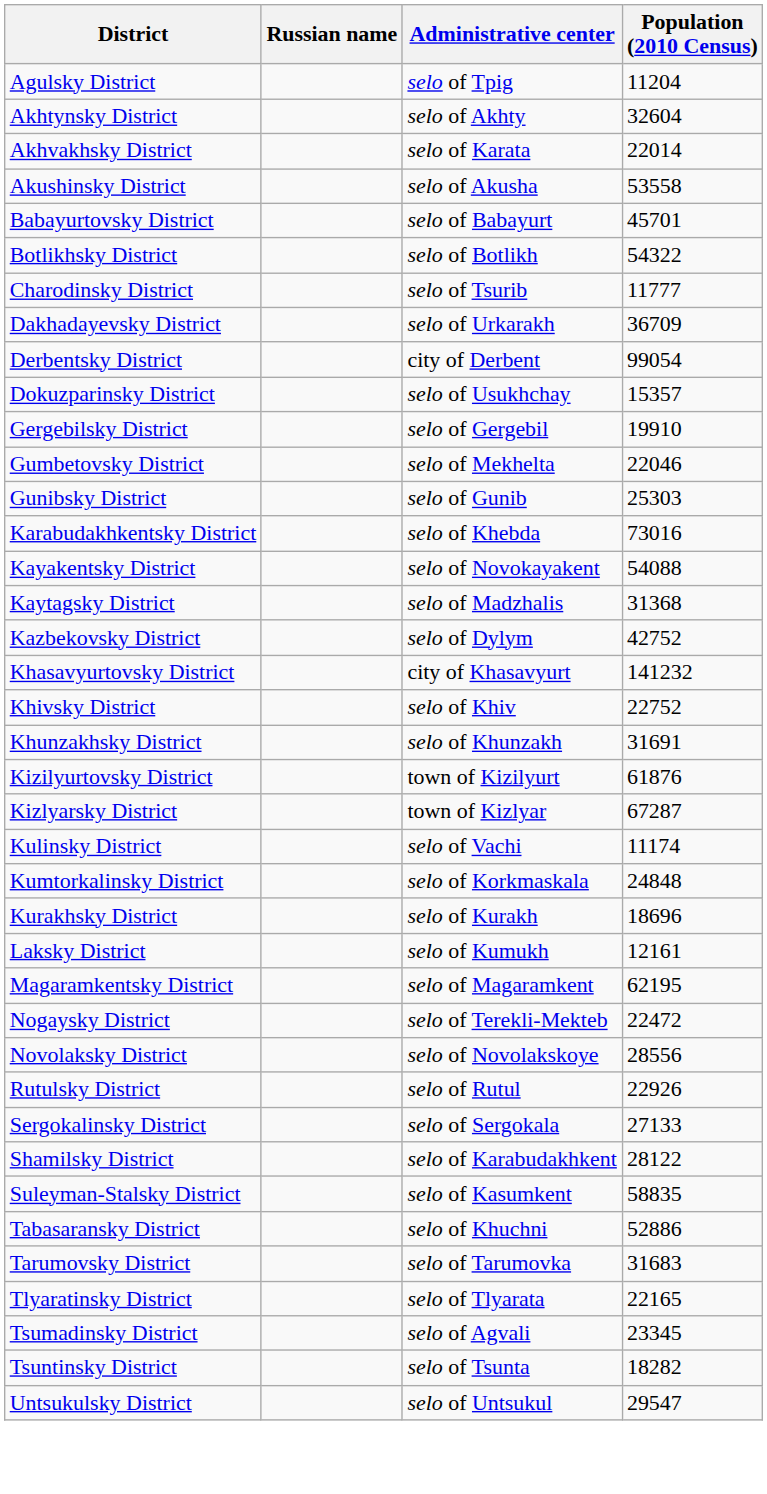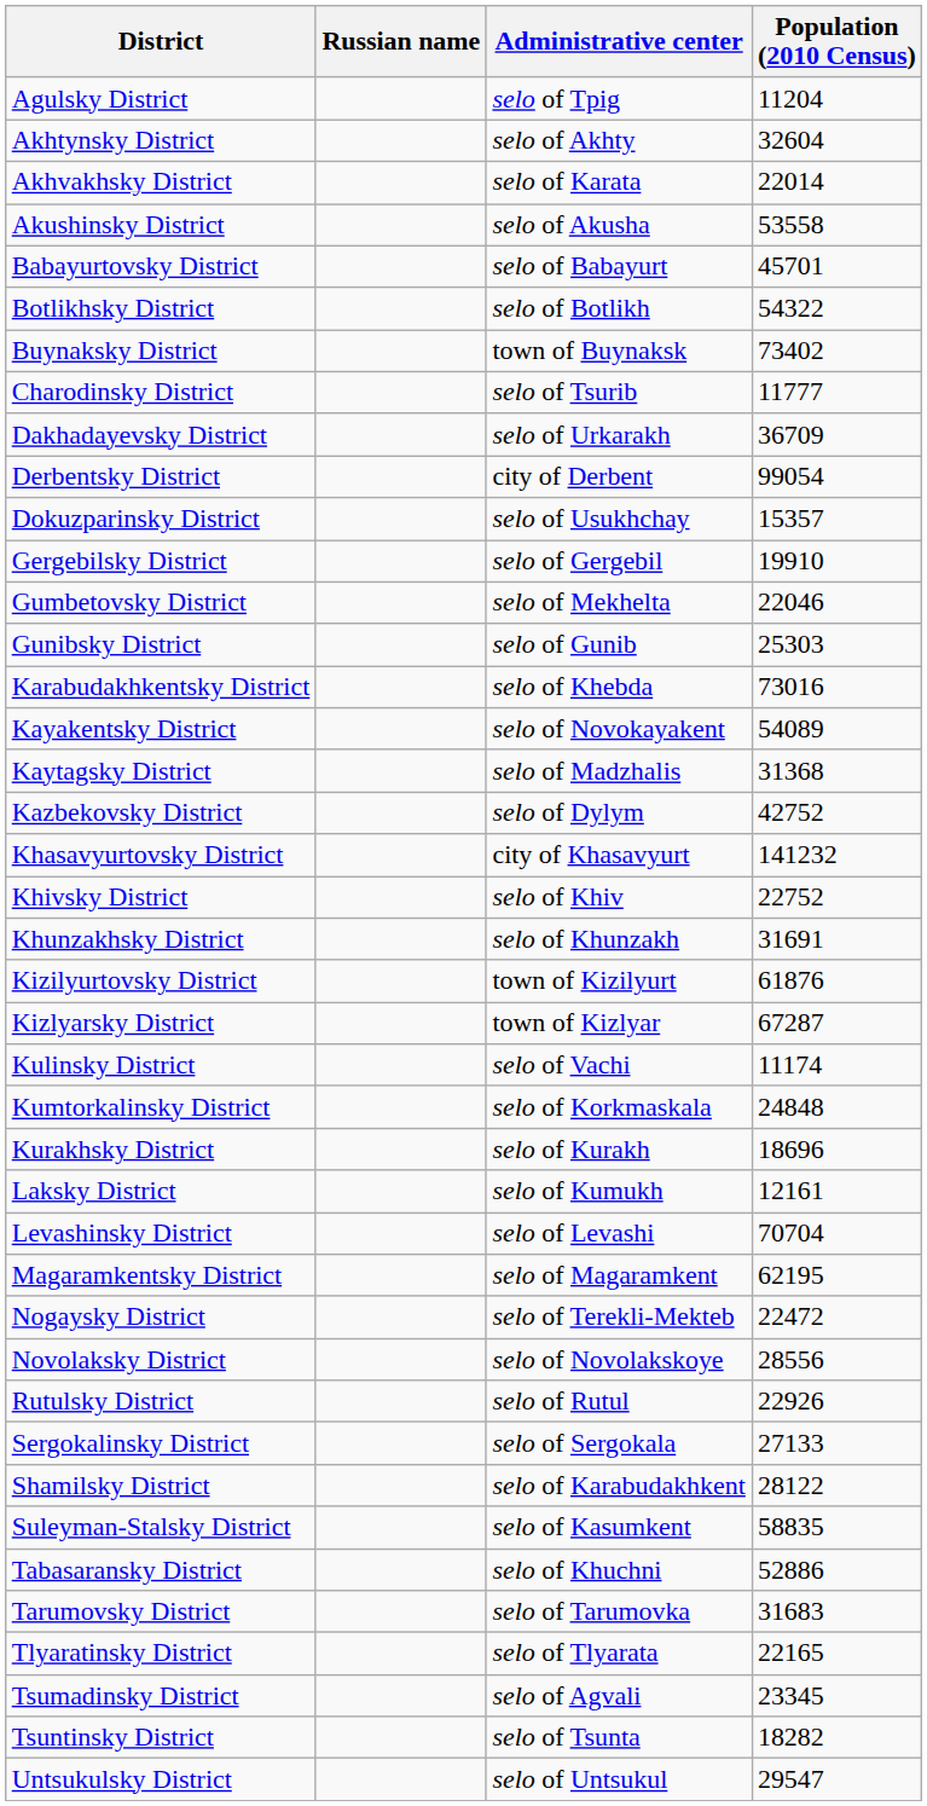+ row: Buynaksky District | town of Buynaksk | 73402
Kayakentsky District | Population (2010 Census): 54088 -> 54089
+ row: Levashinsky District | selo of Levashi | 70704
